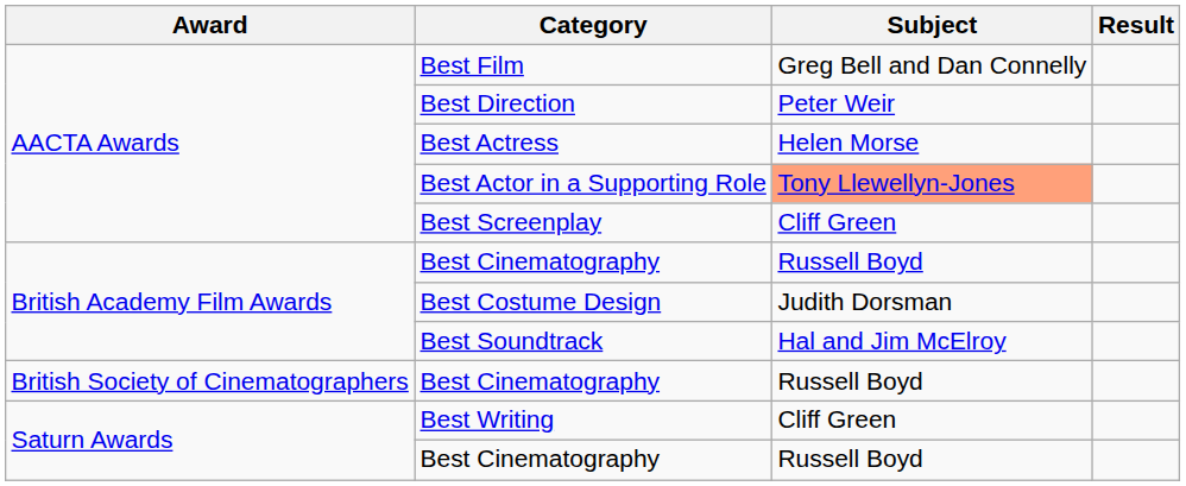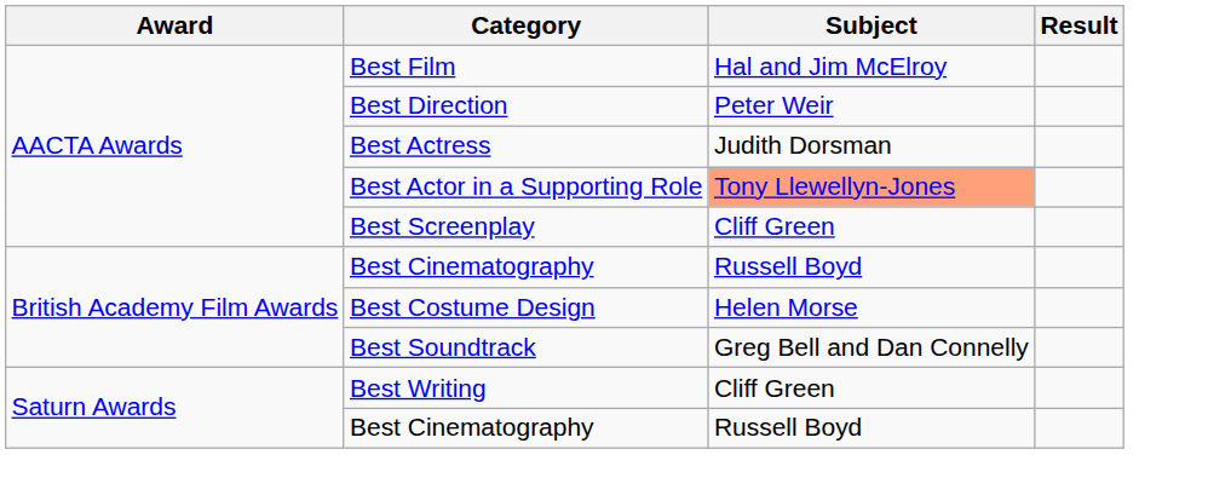Best Film | Subject: Greg Bell and Dan Connelly -> Hal and Jim McElroy
Best Actress | Subject: Helen Morse -> Judith Dorsman
Best Costume Design | Subject: Judith Dorsman -> Helen Morse
Best Soundtrack | Subject: Hal and Jim McElroy -> Greg Bell and Dan Connelly
- row: British Society of Cinematographers | Best Cinematography | Russell Boyd
